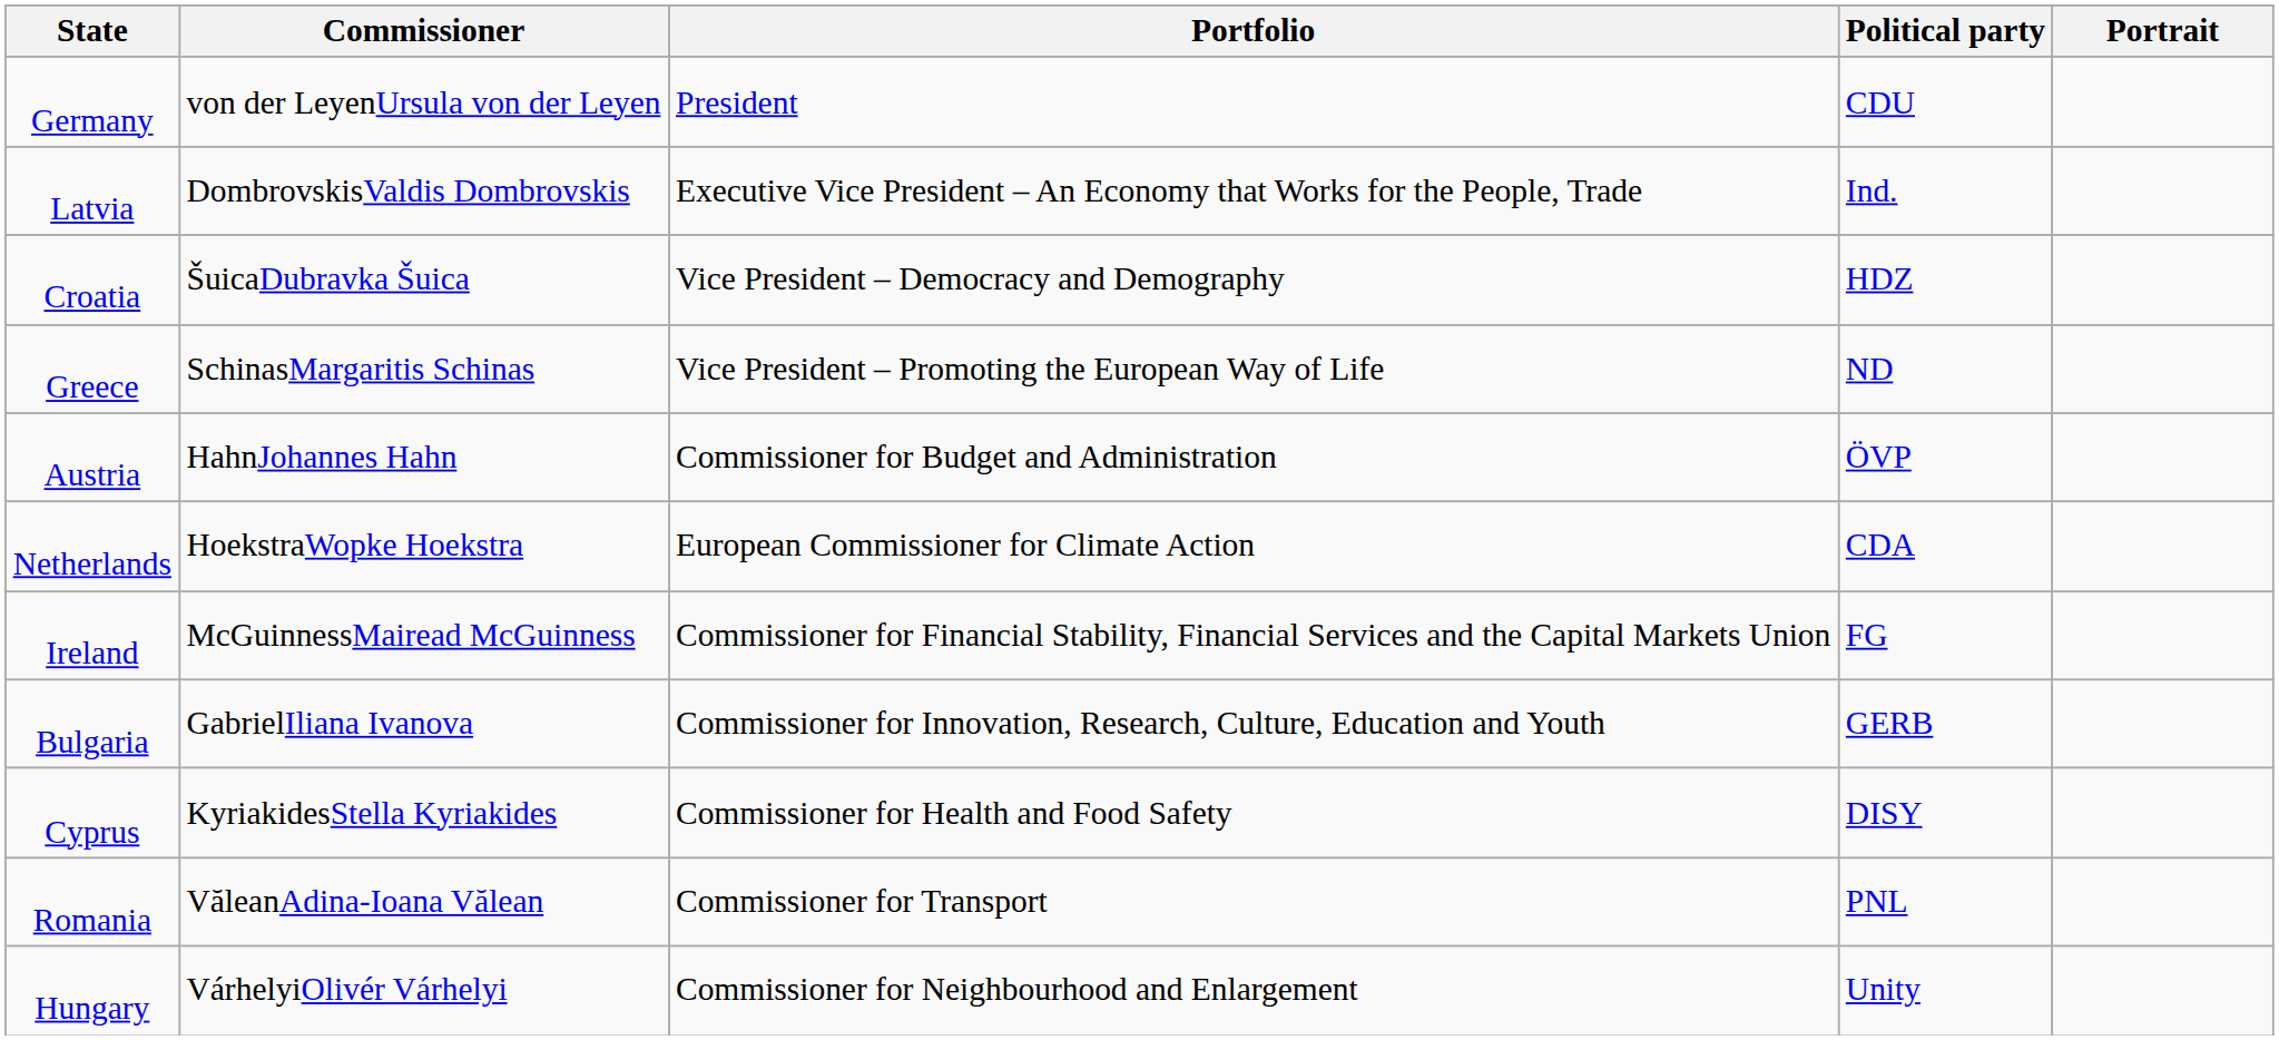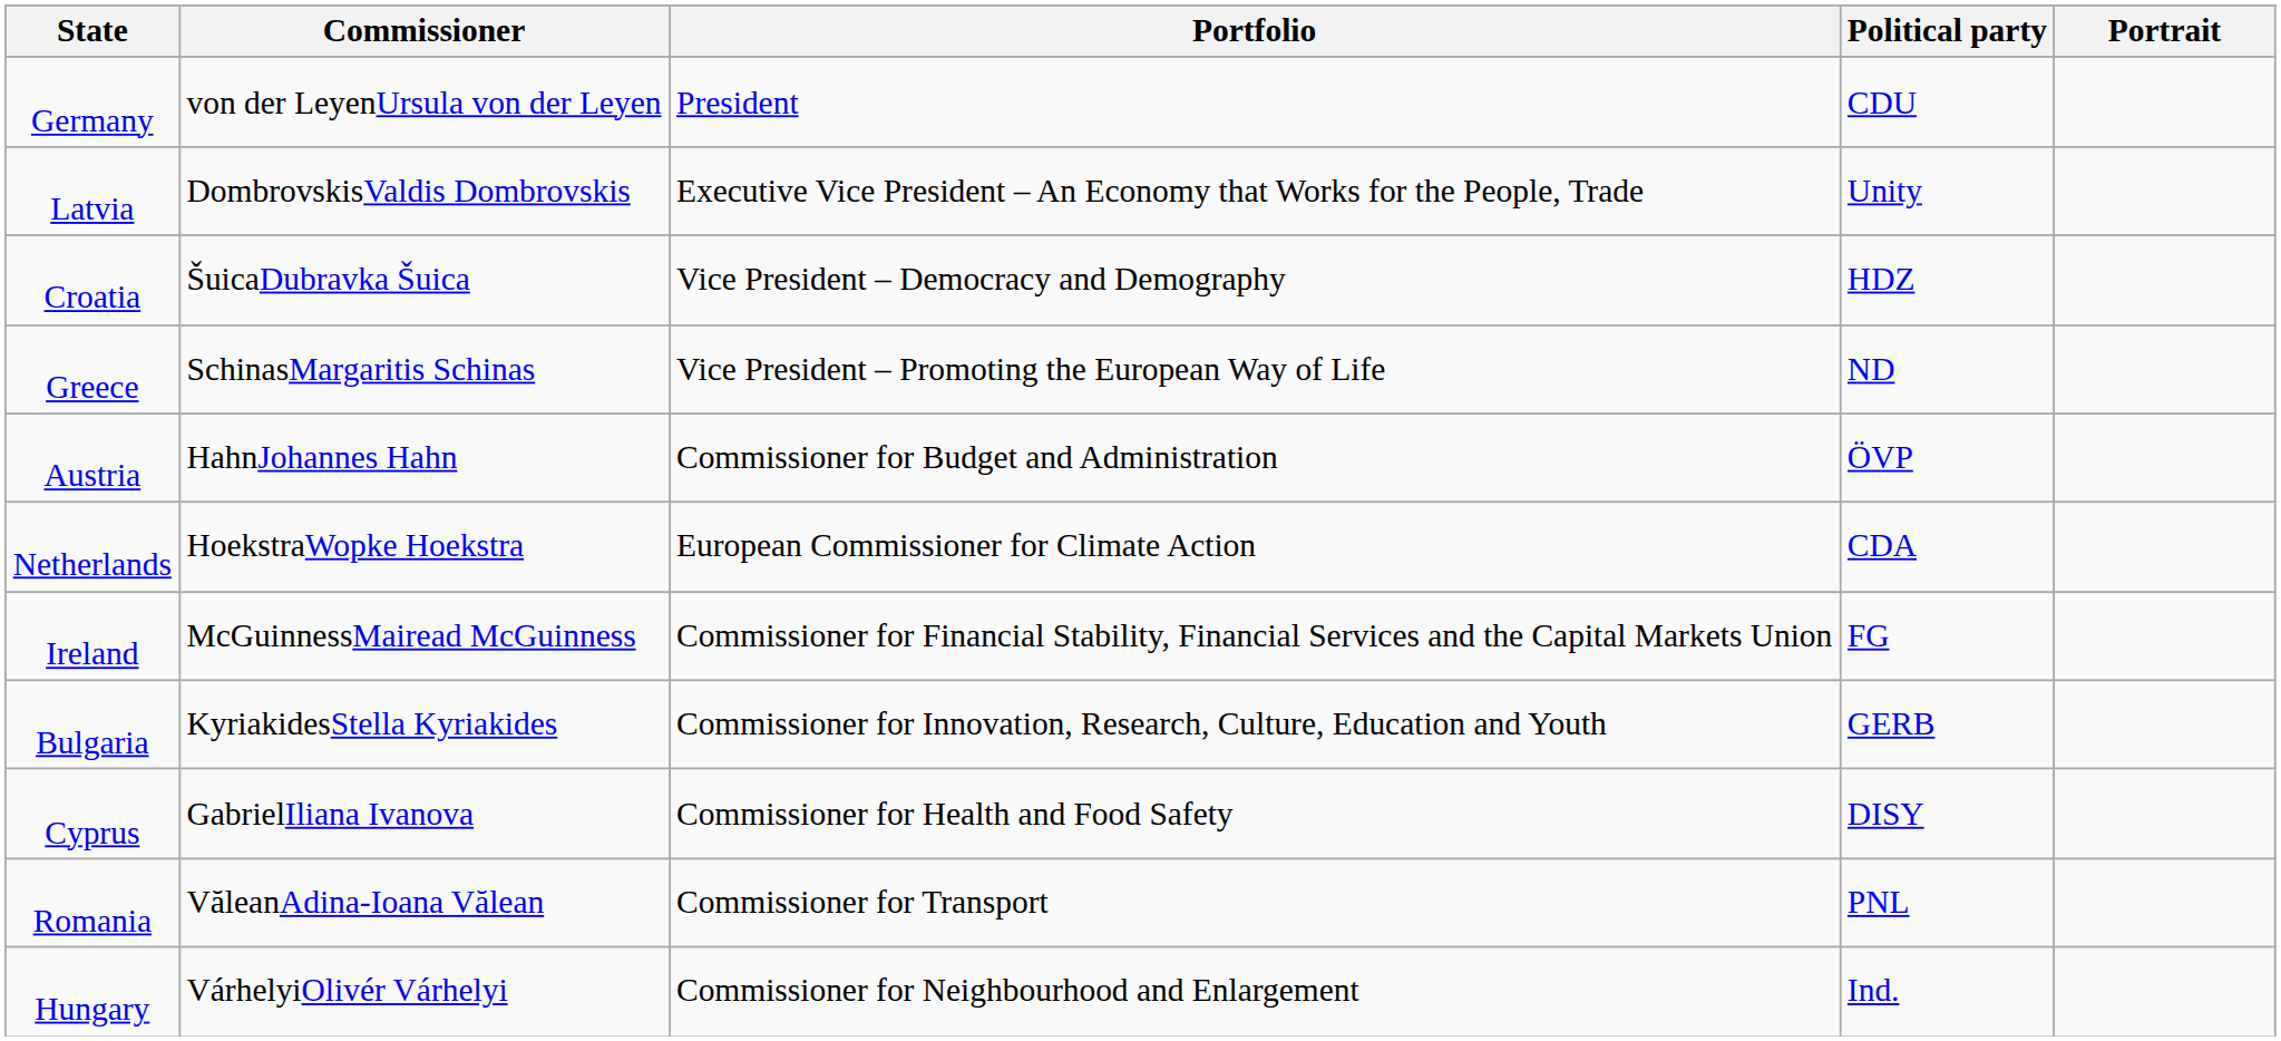Latvia | Political party: Ind. -> Unity
Bulgaria | Commissioner: GabrielIliana Ivanova -> KyriakidesStella Kyriakides
Cyprus | Commissioner: KyriakidesStella Kyriakides -> GabrielIliana Ivanova
Hungary | Political party: Unity -> Ind.
